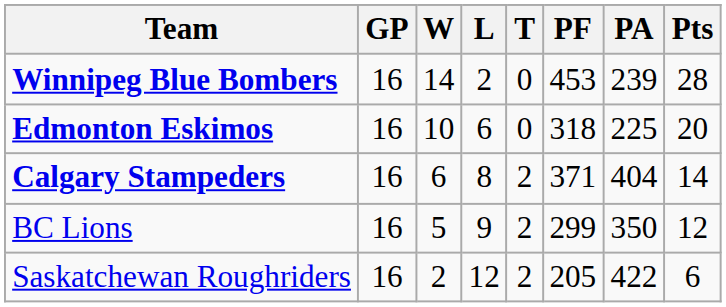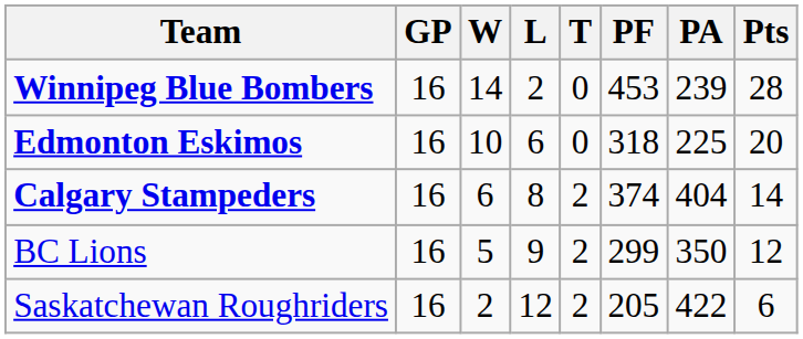Calgary Stampeders | PF: 371 -> 374
